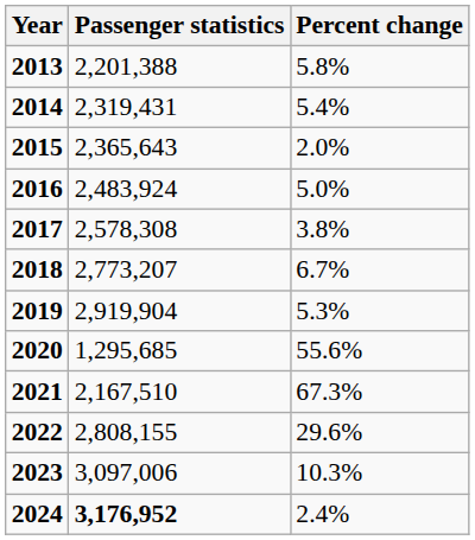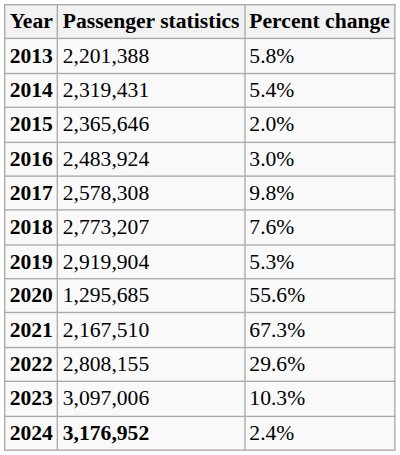2015 | Passenger statistics: 2,365,643 -> 2,365,646
2016 | Percent change: 5.0% -> 3.0%
2017 | Percent change: 3.8% -> 9.8%
2018 | Percent change: 6.7% -> 7.6%
